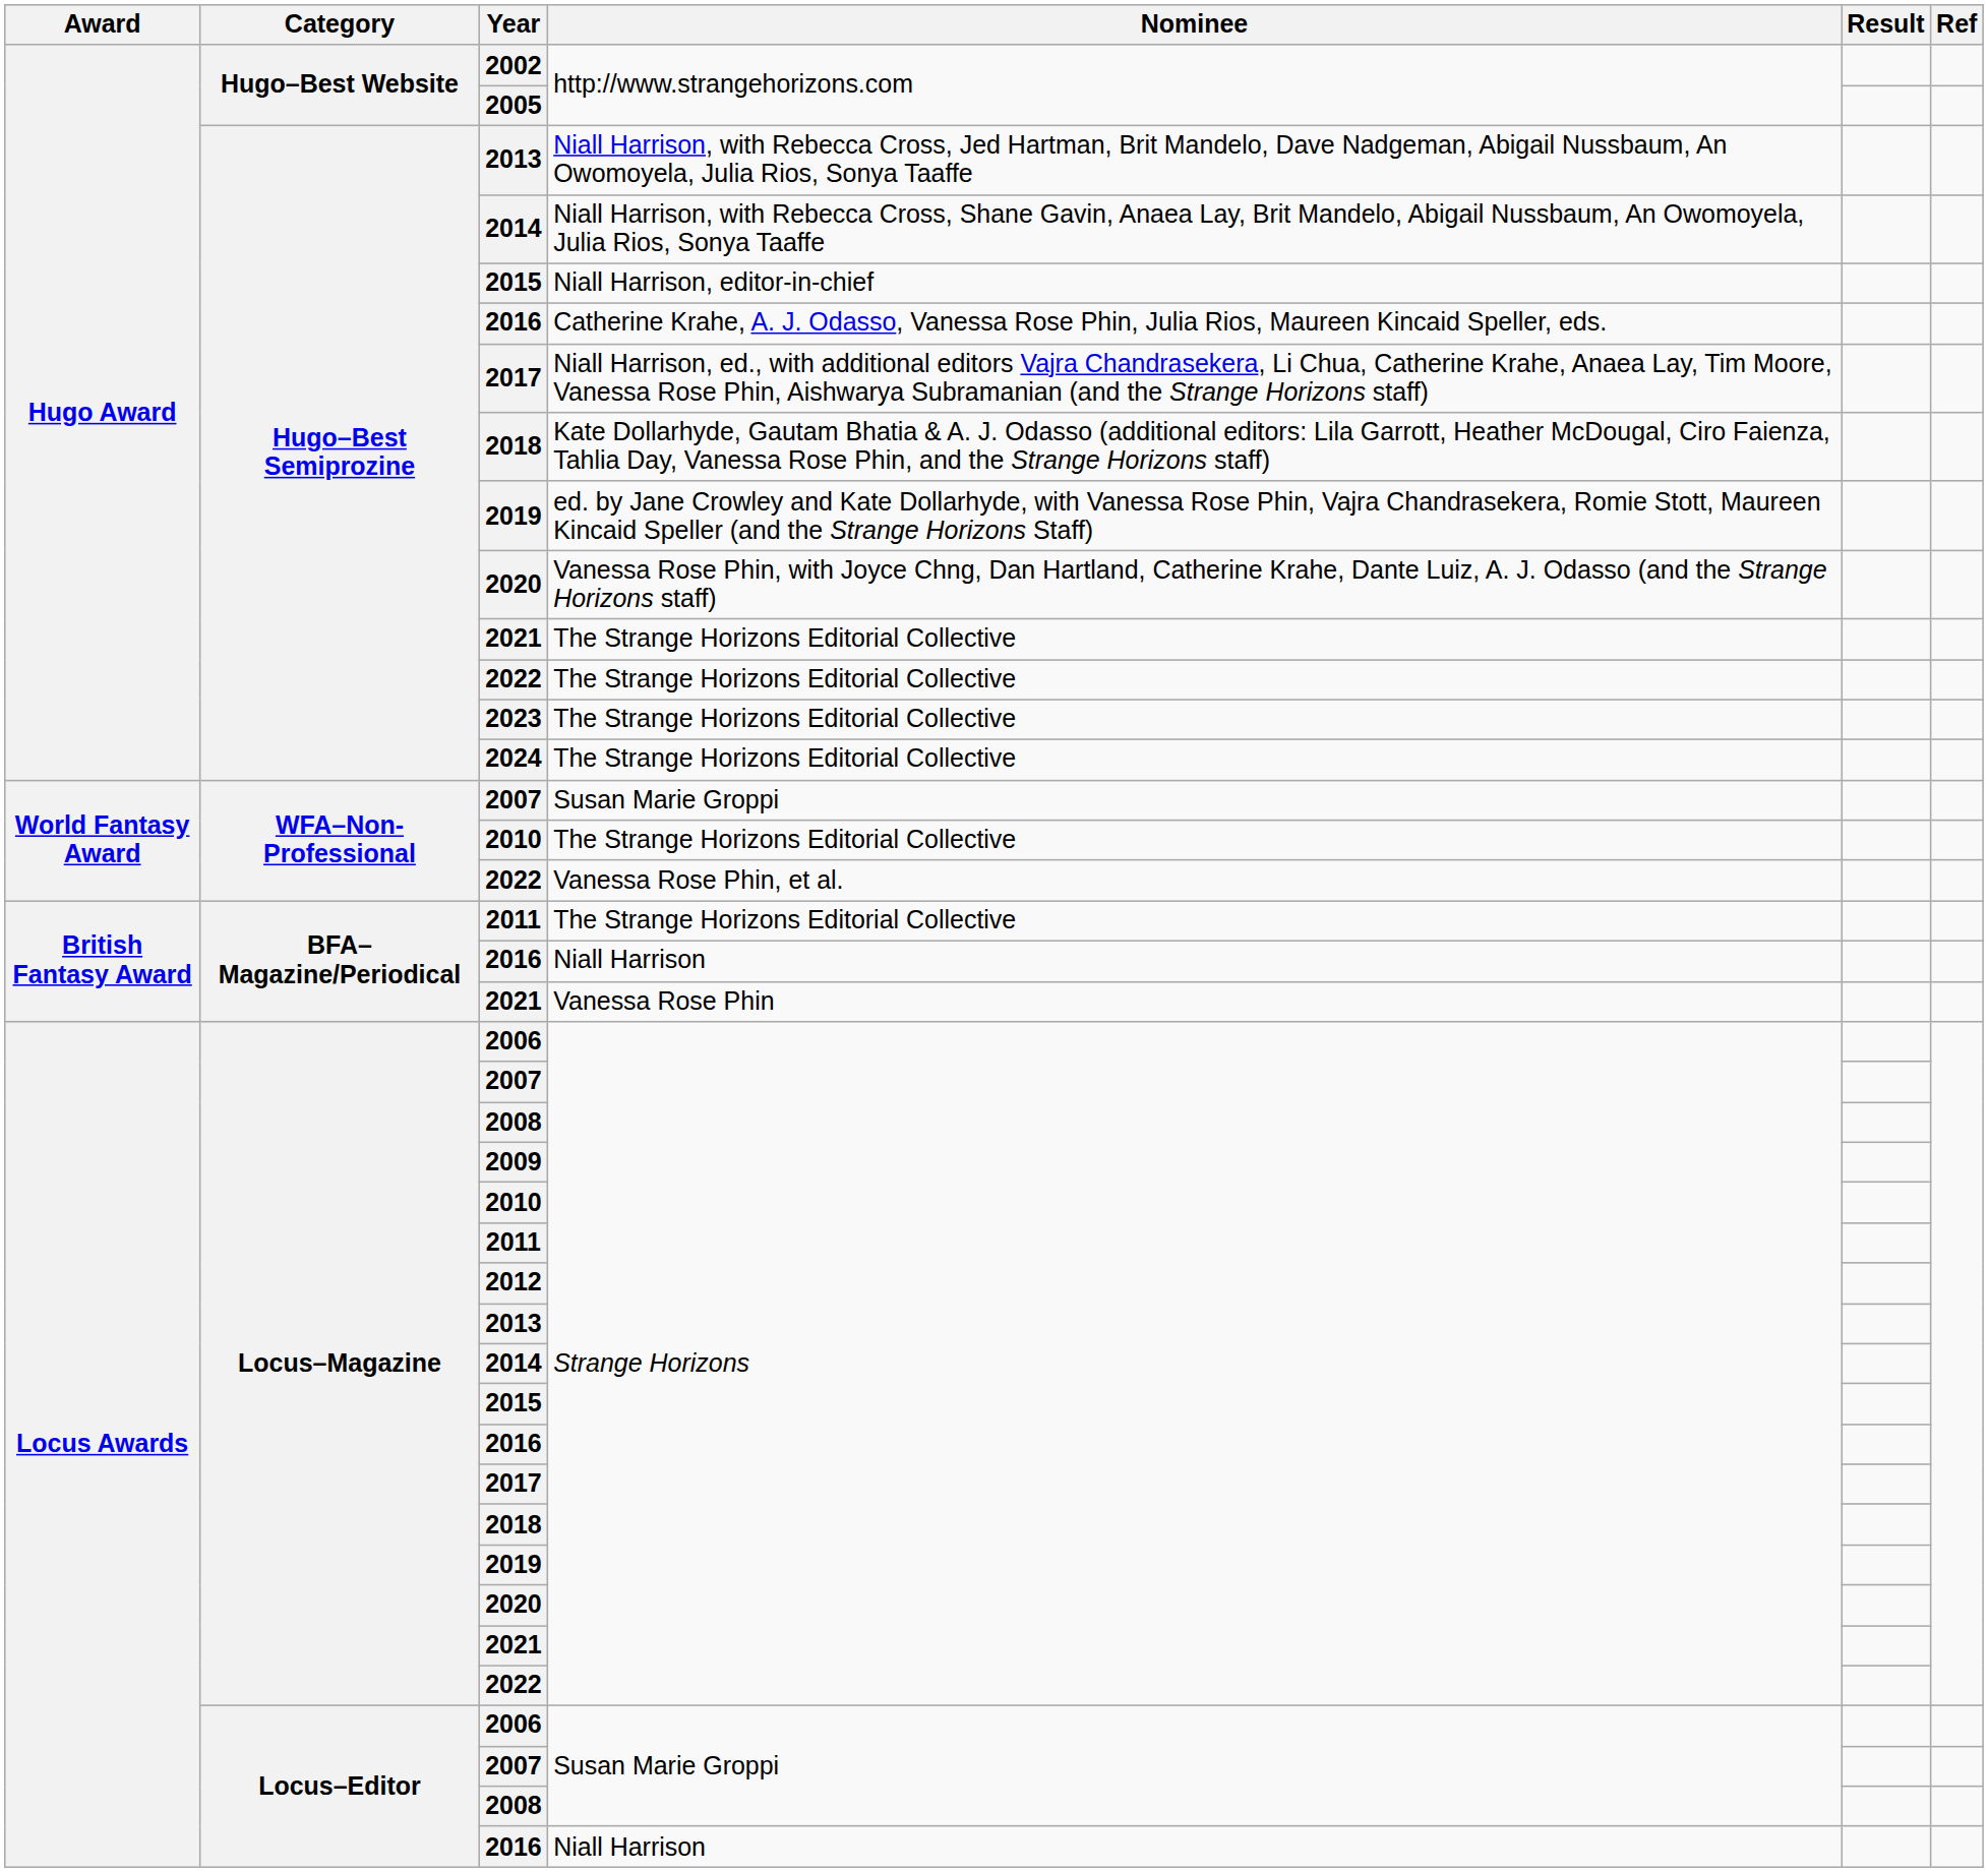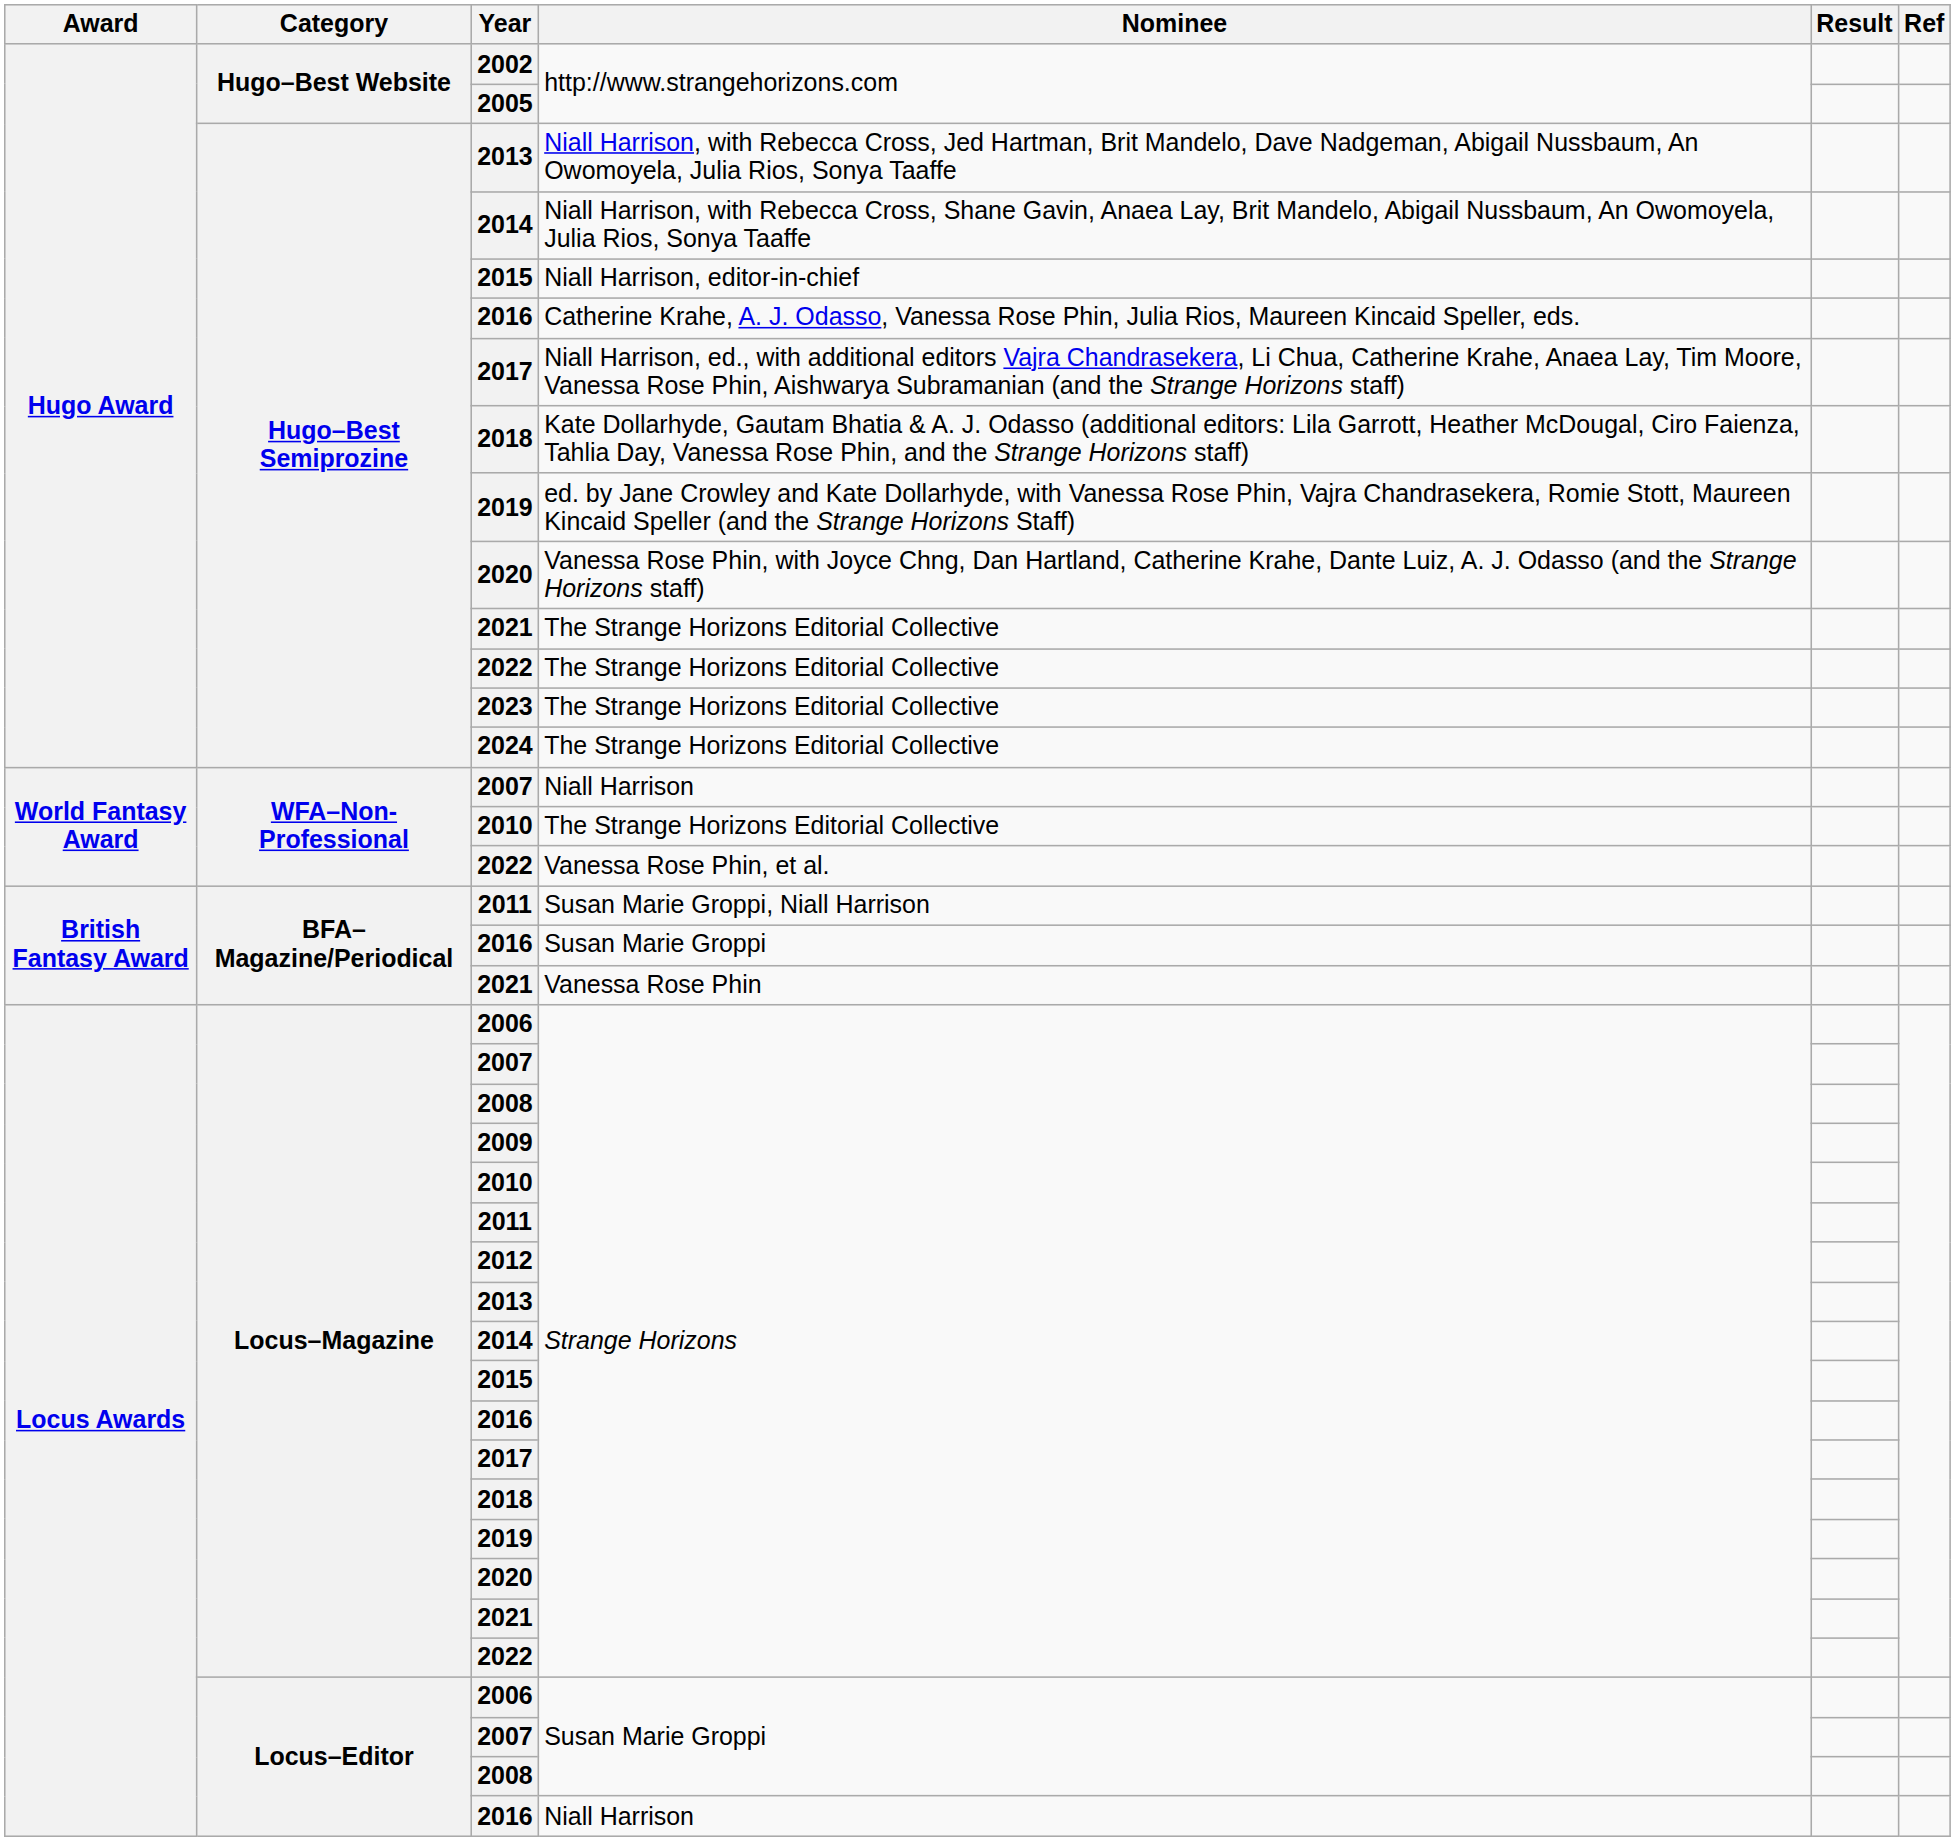WFA–Non-Professional / 2007 | Nominee: Susan Marie Groppi -> Niall Harrison
BFA– Magazine/Periodical / 2011 | Nominee: The Strange Horizons Editorial Collective -> Susan Marie Groppi, Niall Harrison
BFA– Magazine/Periodical / 2016 | Nominee: Niall Harrison -> Susan Marie Groppi
